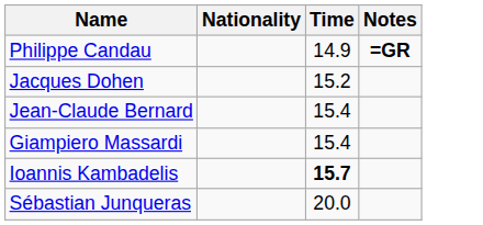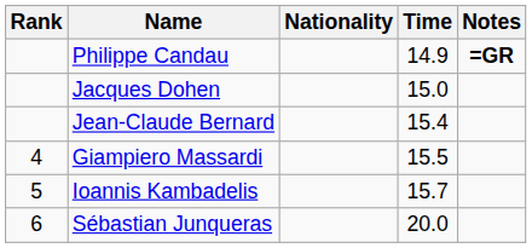+ column: Rank | 4 | 5 | 6
Jacques Dohen | Time: 15.2 -> 15.0
Giampiero Massardi | Time: 15.4 -> 15.5
Ioannis Kambadelis | Time: bold -> normal
